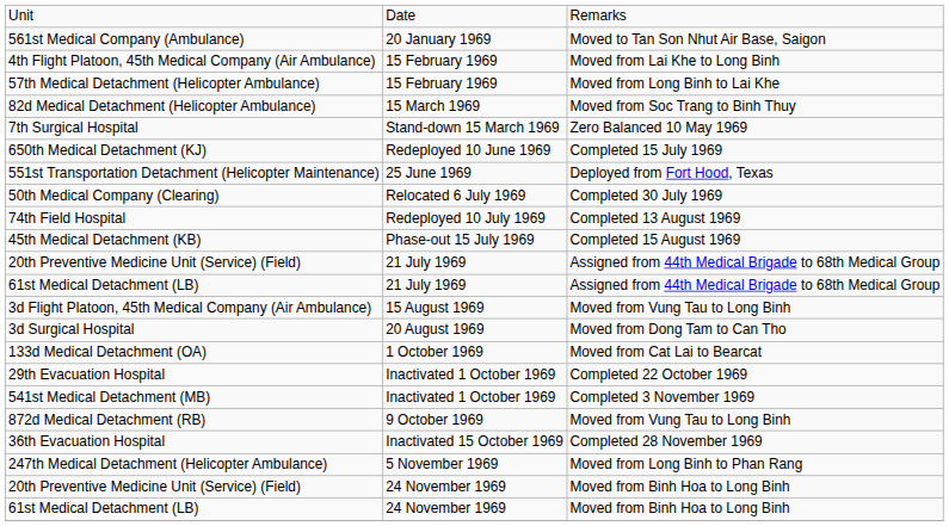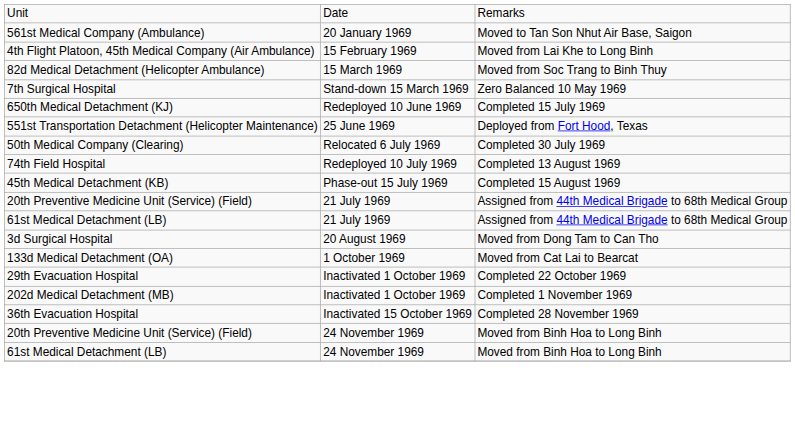- row: 57th Medical Detachment (Helicopter Ambulance) | 15 February 1969 | Moved from Long Binh to Lai Khe
- row: 3d Flight Platoon, 45th Medical Company (Air Ambulance) | 15 August 1969 | Moved from Vung Tau to Long Binh
+ row: 202d Medical Detachment (MB) | Inactivated 1 October 1969 | Completed 1 November 1969
- row: 541st Medical Detachment (MB) | Inactivated 1 October 1969 | Completed 3 November 1969
- row: 872d Medical Detachment (RB) | 9 October 1969 | Moved from Vung Tau to Long Binh
- row: 247th Medical Detachment (Helicopter Ambulance) | 5 November 1969 | Moved from Long Binh to Phan Rang
